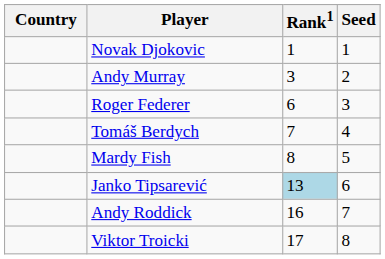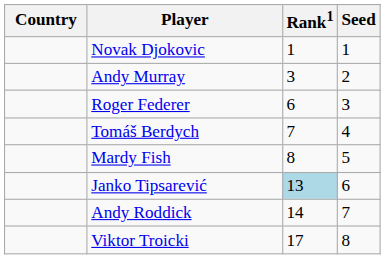Andy Roddick | Rank1: 16 -> 14
